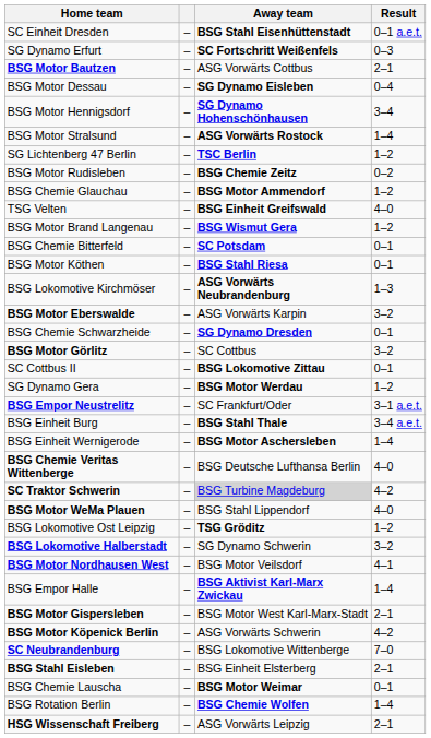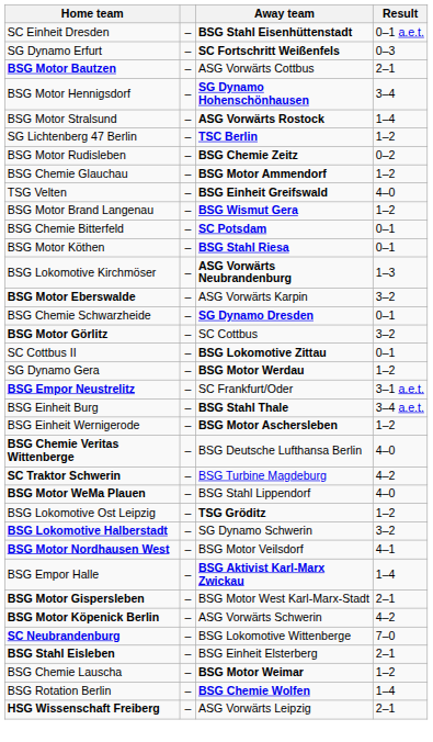- row: BSG Motor Dessau | – | SG Dynamo Eisleben | 0–4
BSG Einheit Wernigerode | Result: 1–4 -> 1–2
SC Traktor Schwerin | Away team: lightgrey background -> no background
BSG Chemie Lauscha | Result: 0–1 -> 1–2
